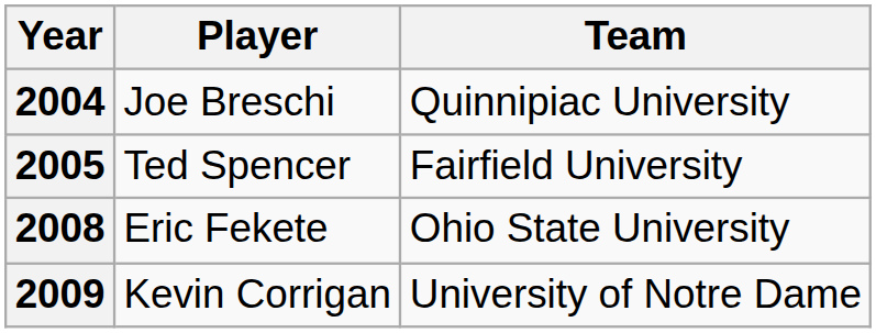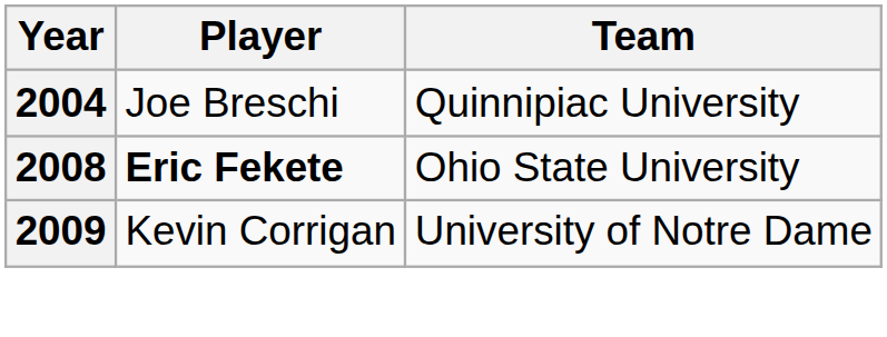- row: 2005 | Ted Spencer | Fairfield University
2008 | Player: normal -> bold
